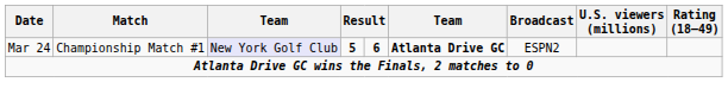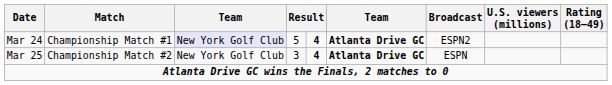Mar 24 | column 4: bold -> normal
Mar 24 | column 5: 6 -> 4
+ row: Mar 25 | Championship Match #2 | New York Golf Club | 3 | 4 | Atlanta Drive GC | ESPN
